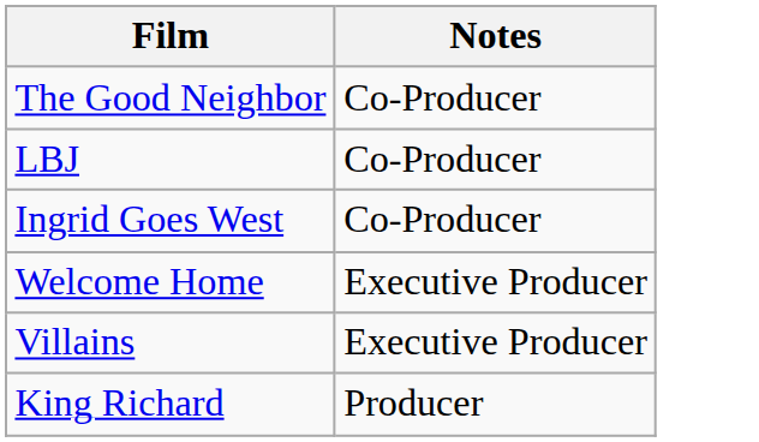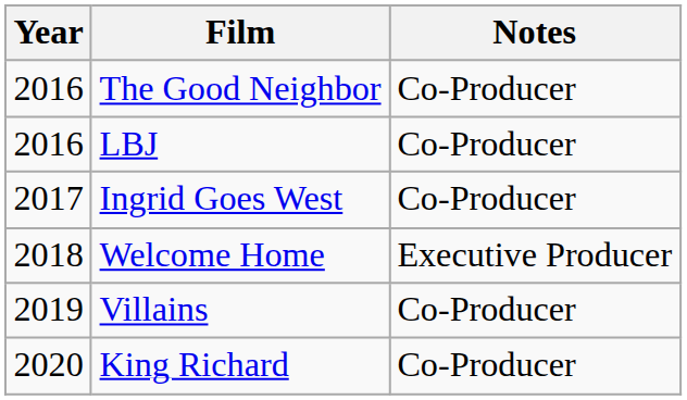+ column: Year | 2016 | 2016 | 2017 | 2018 | 2019 | 2020
Villains | Notes: Executive Producer -> Co-Producer
King Richard | Notes: Producer -> Co-Producer
